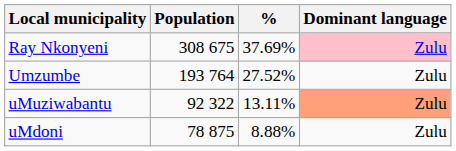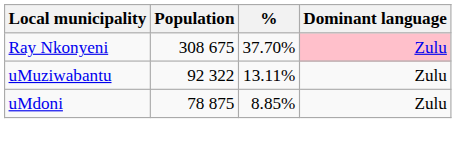Ray Nkonyeni | %: 37.69% -> 37.70%
- row: Umzumbe | 193 764 | 27.52% | Zulu
uMuziwabantu | Dominant language: lightsalmon background -> no background
uMdoni | %: 8.88% -> 8.85%
